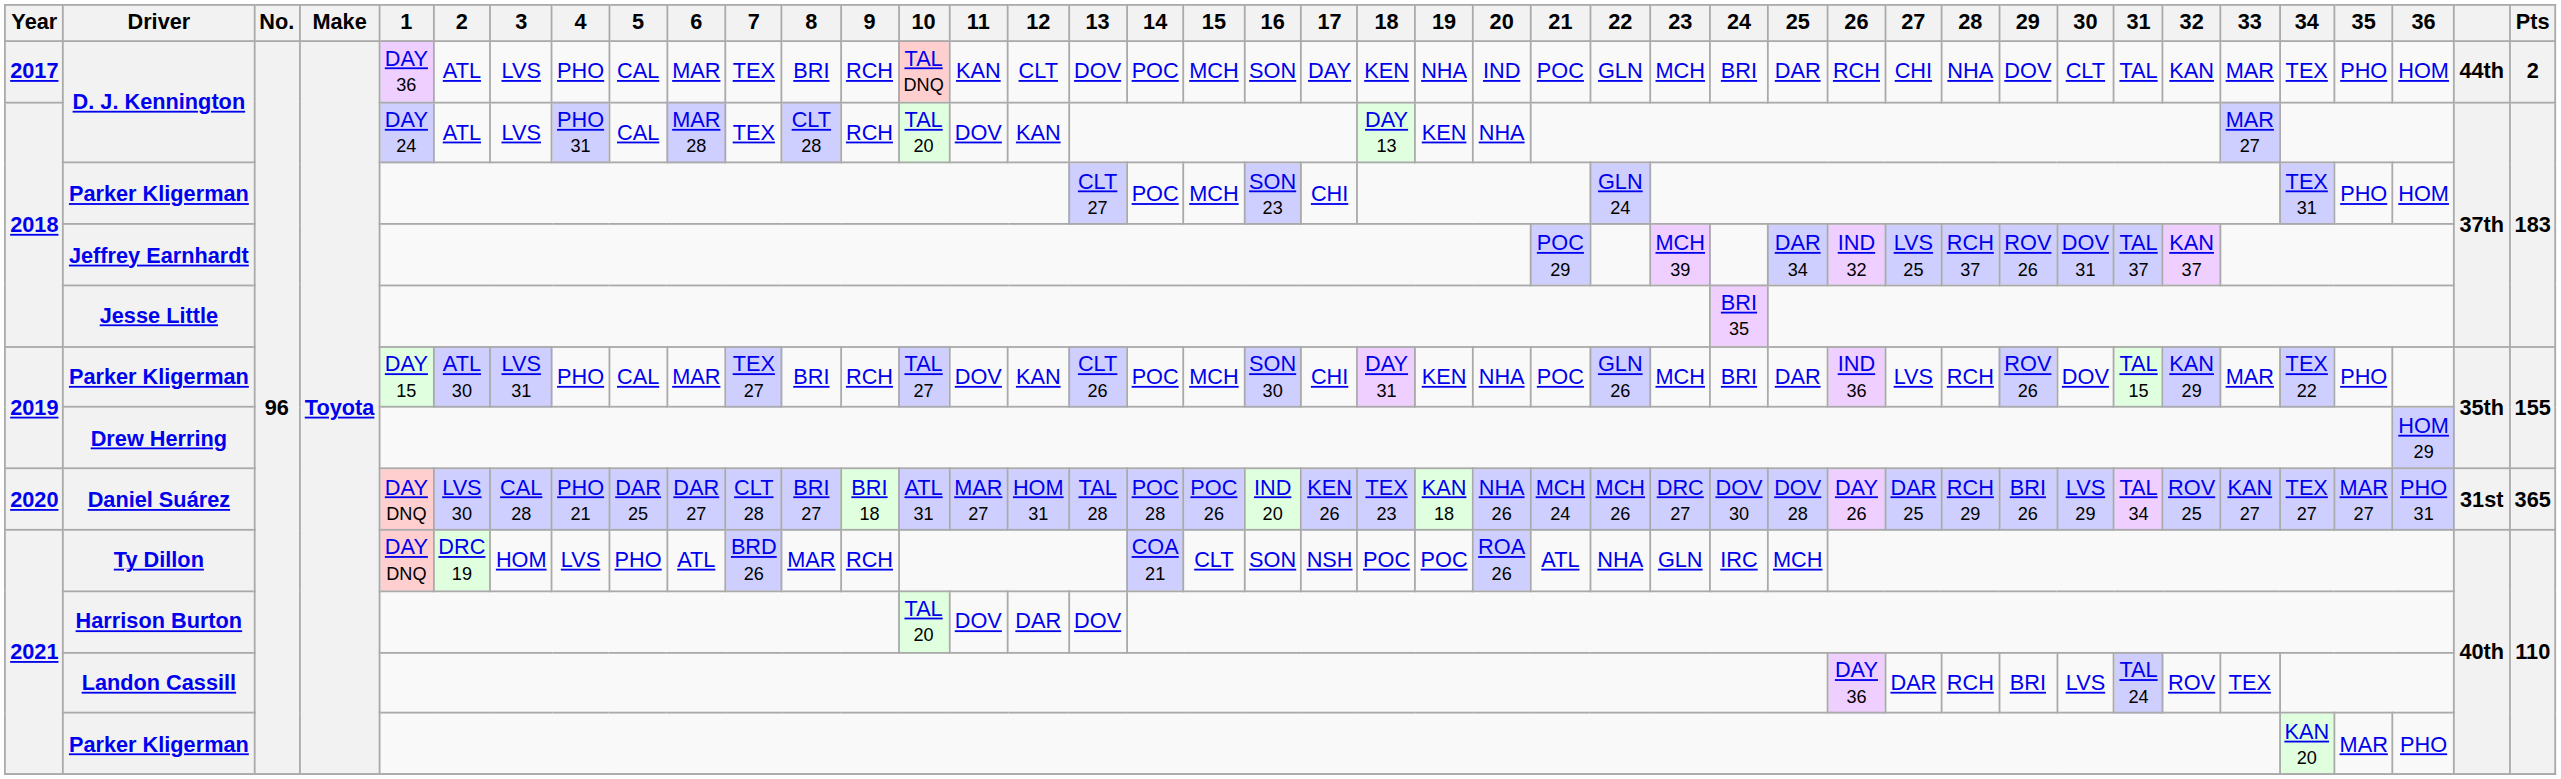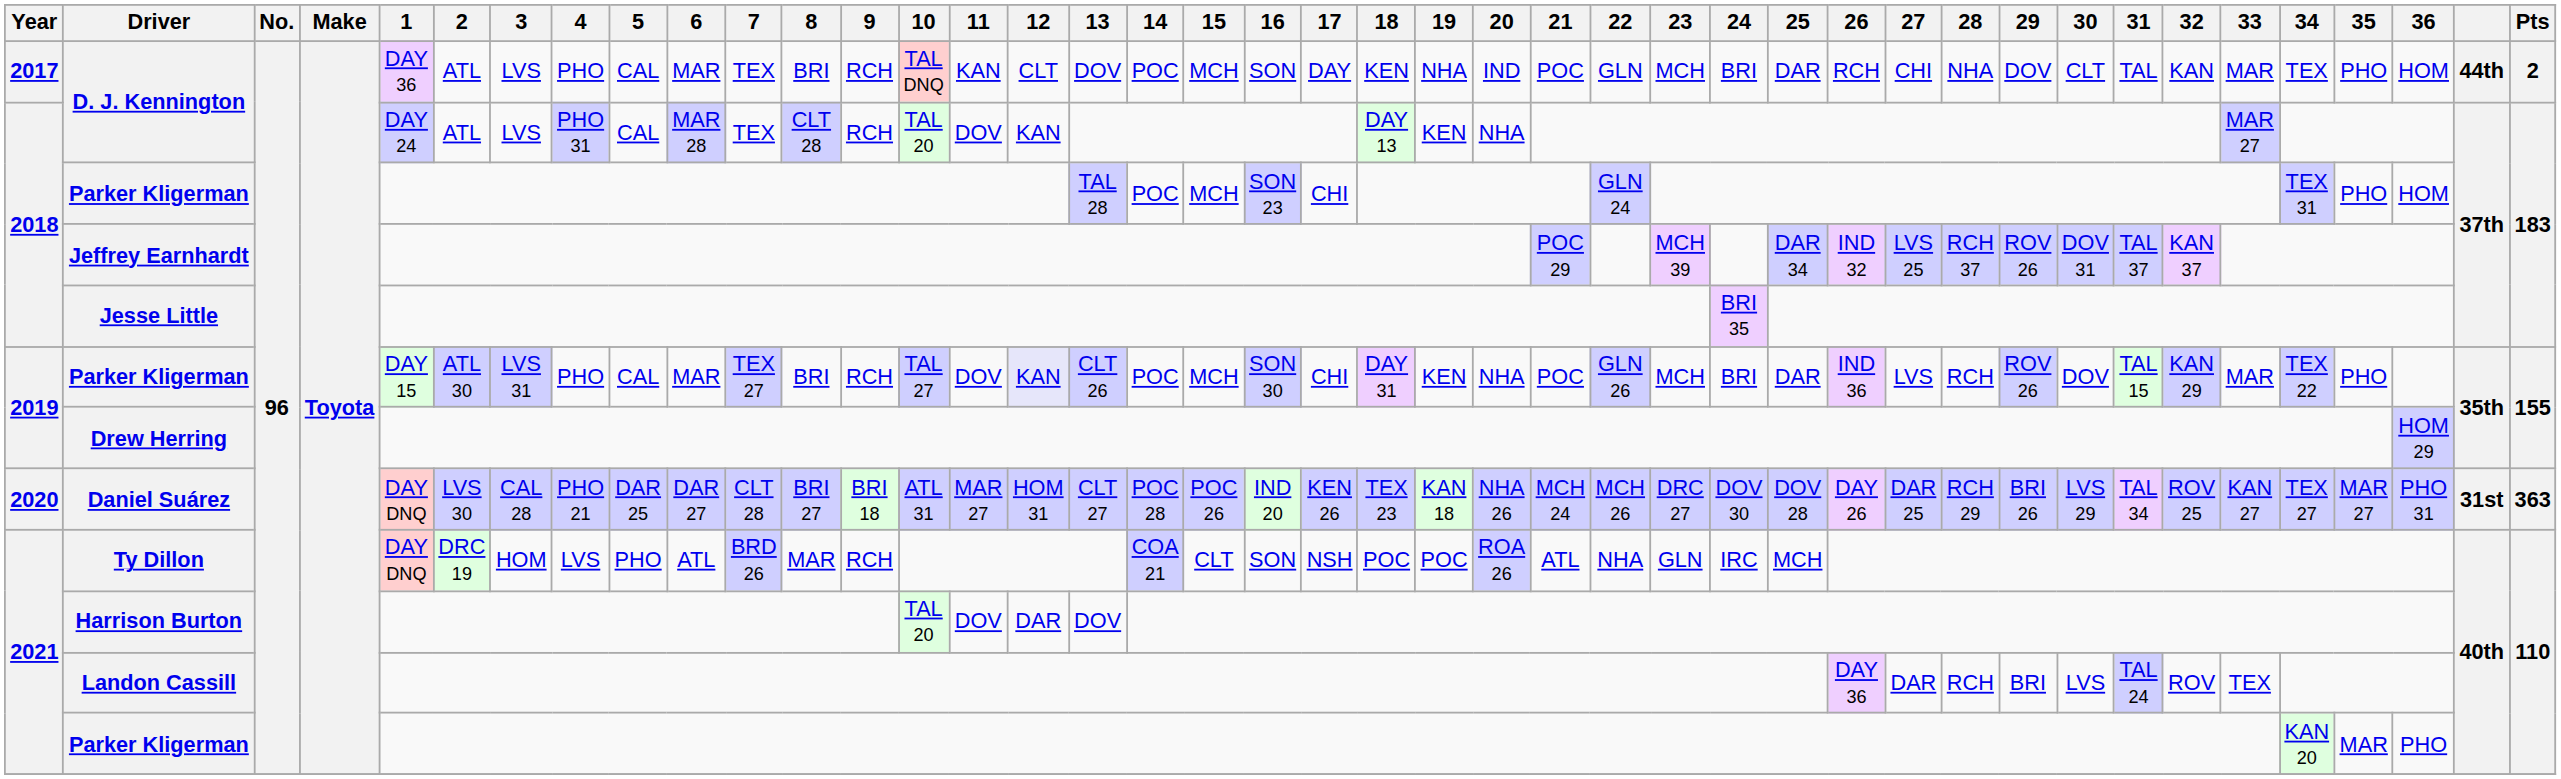2018 / Parker Kligerman | 13: CLT 27 -> TAL 28
2019 / Parker Kligerman | 12: no background -> lavender background
Daniel Suárez | 13: TAL 28 -> CLT 27
Daniel Suárez | Pts: 365 -> 363
